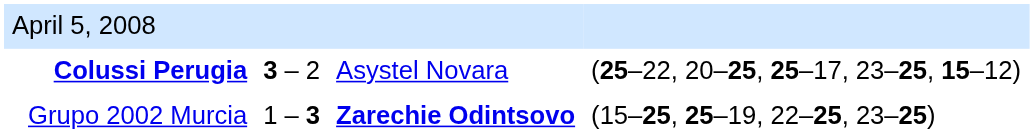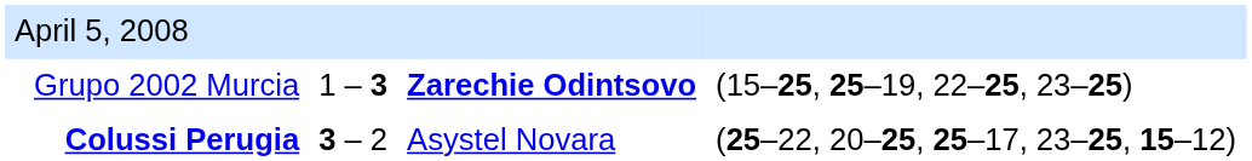rows swapped: Grupo 2002 Murcia <-> Colussi Perugia
